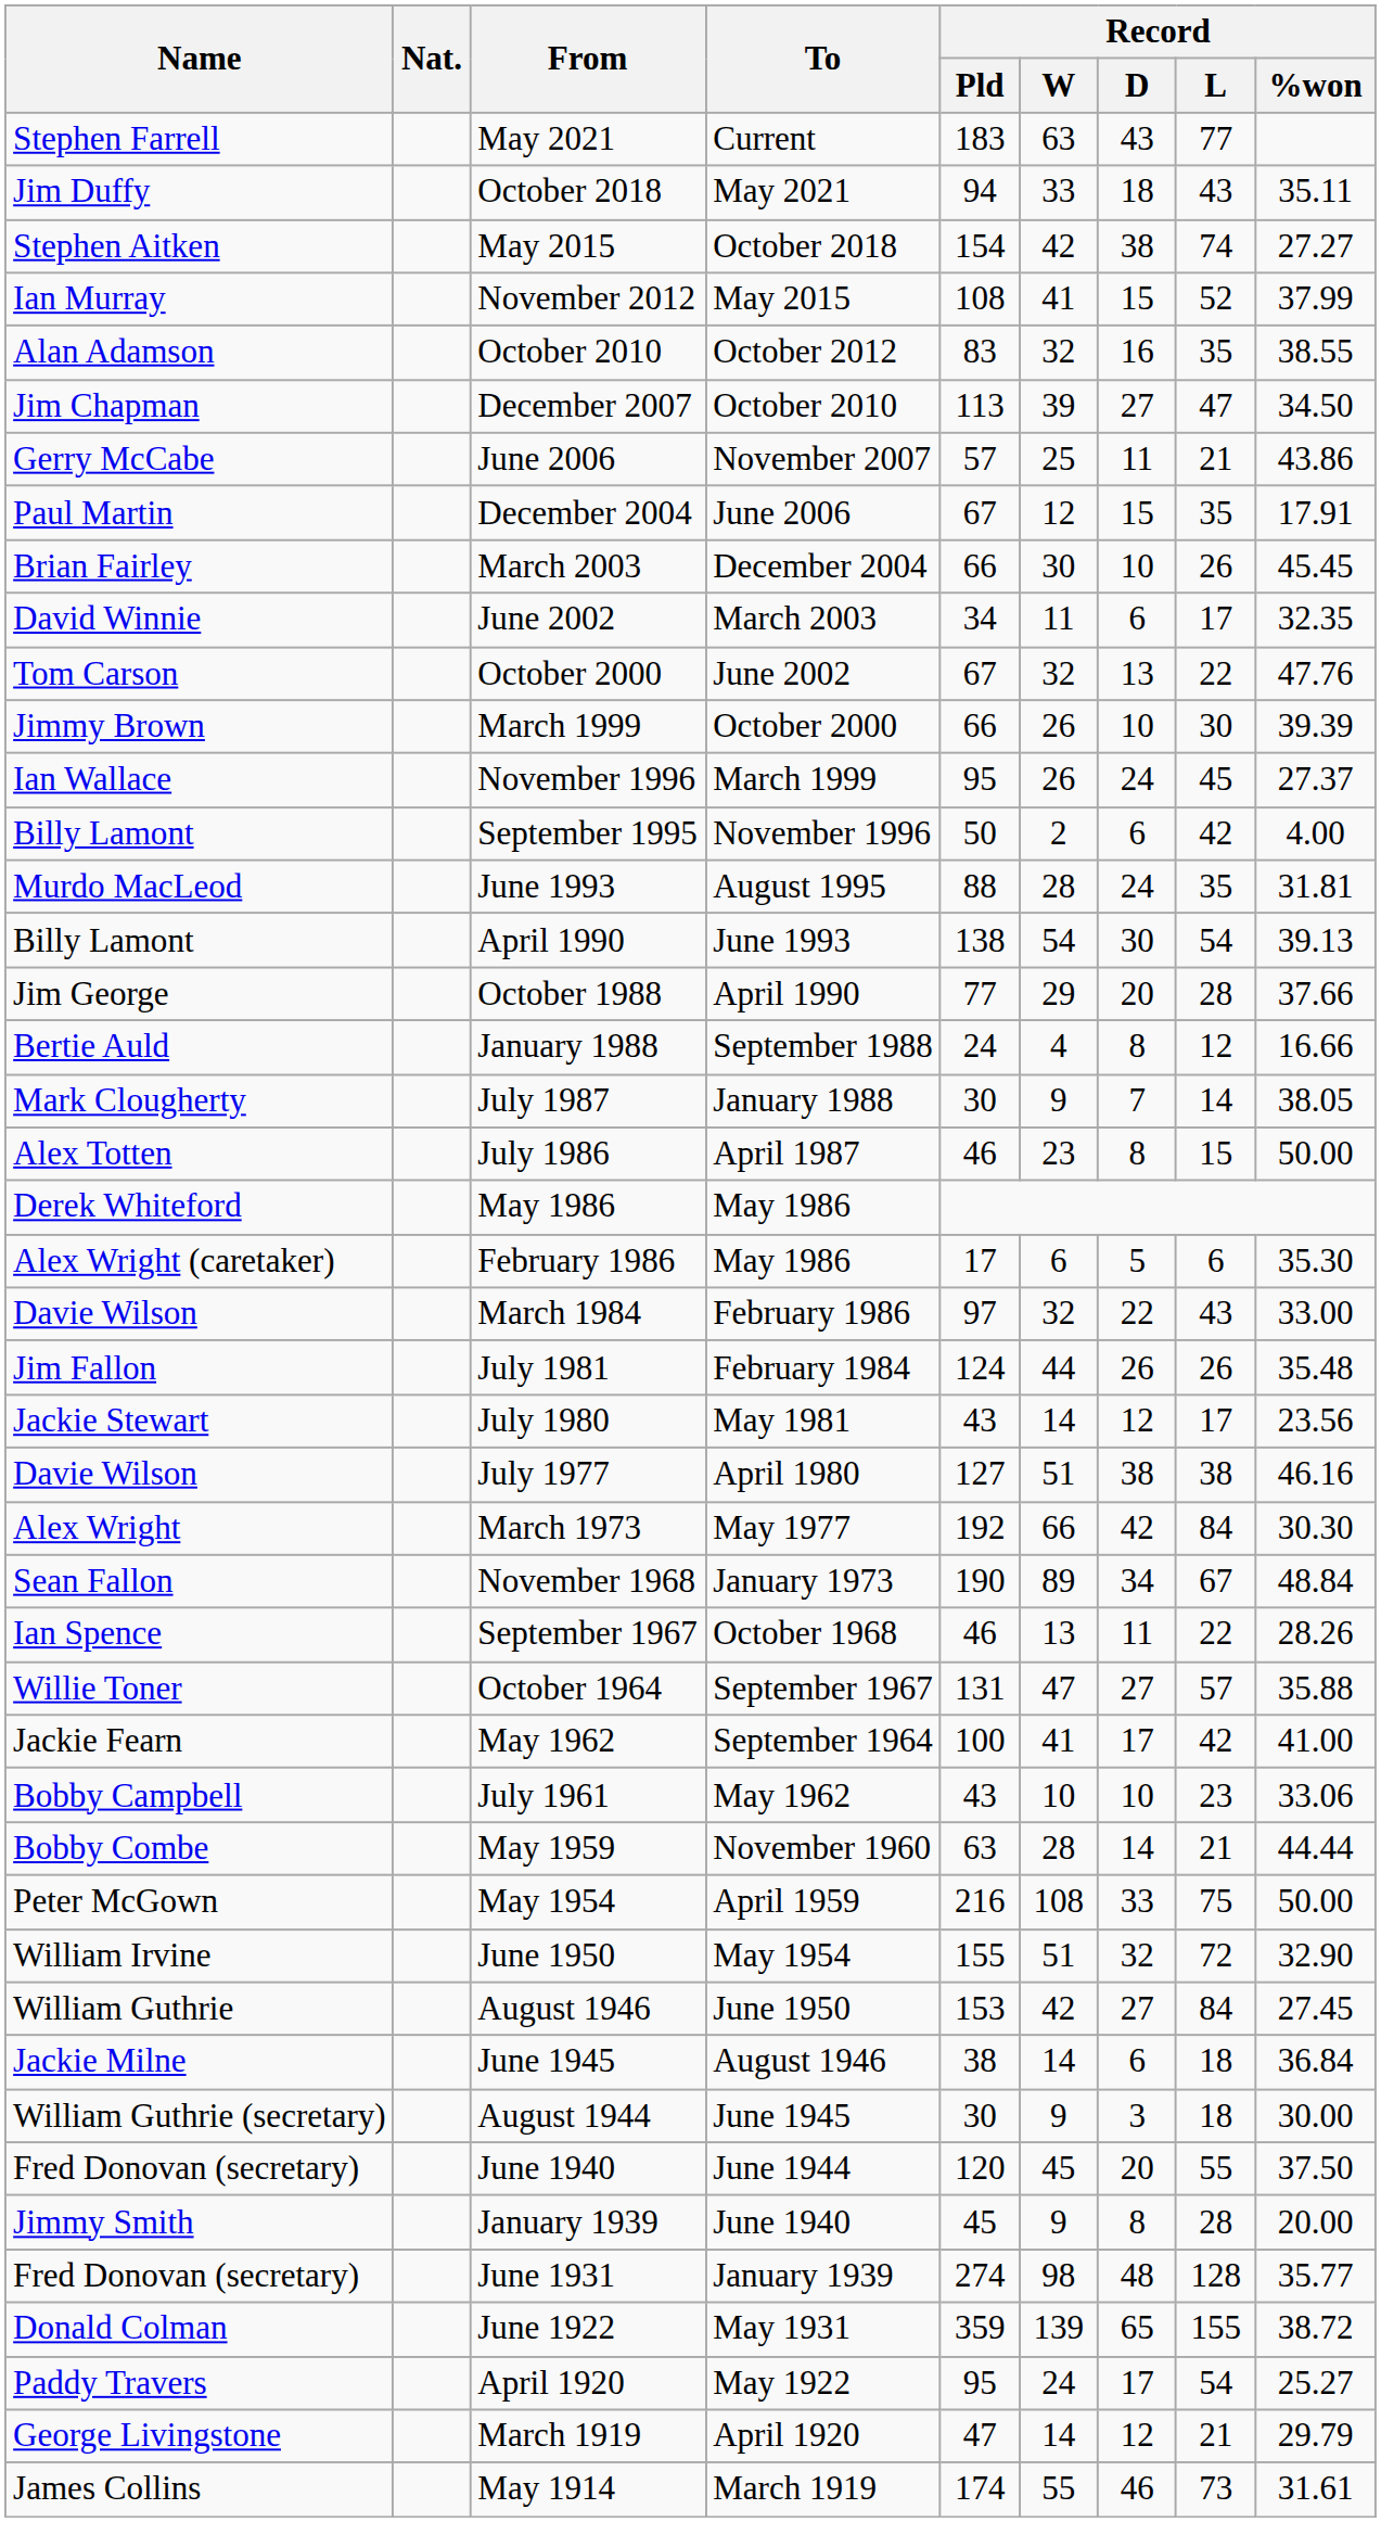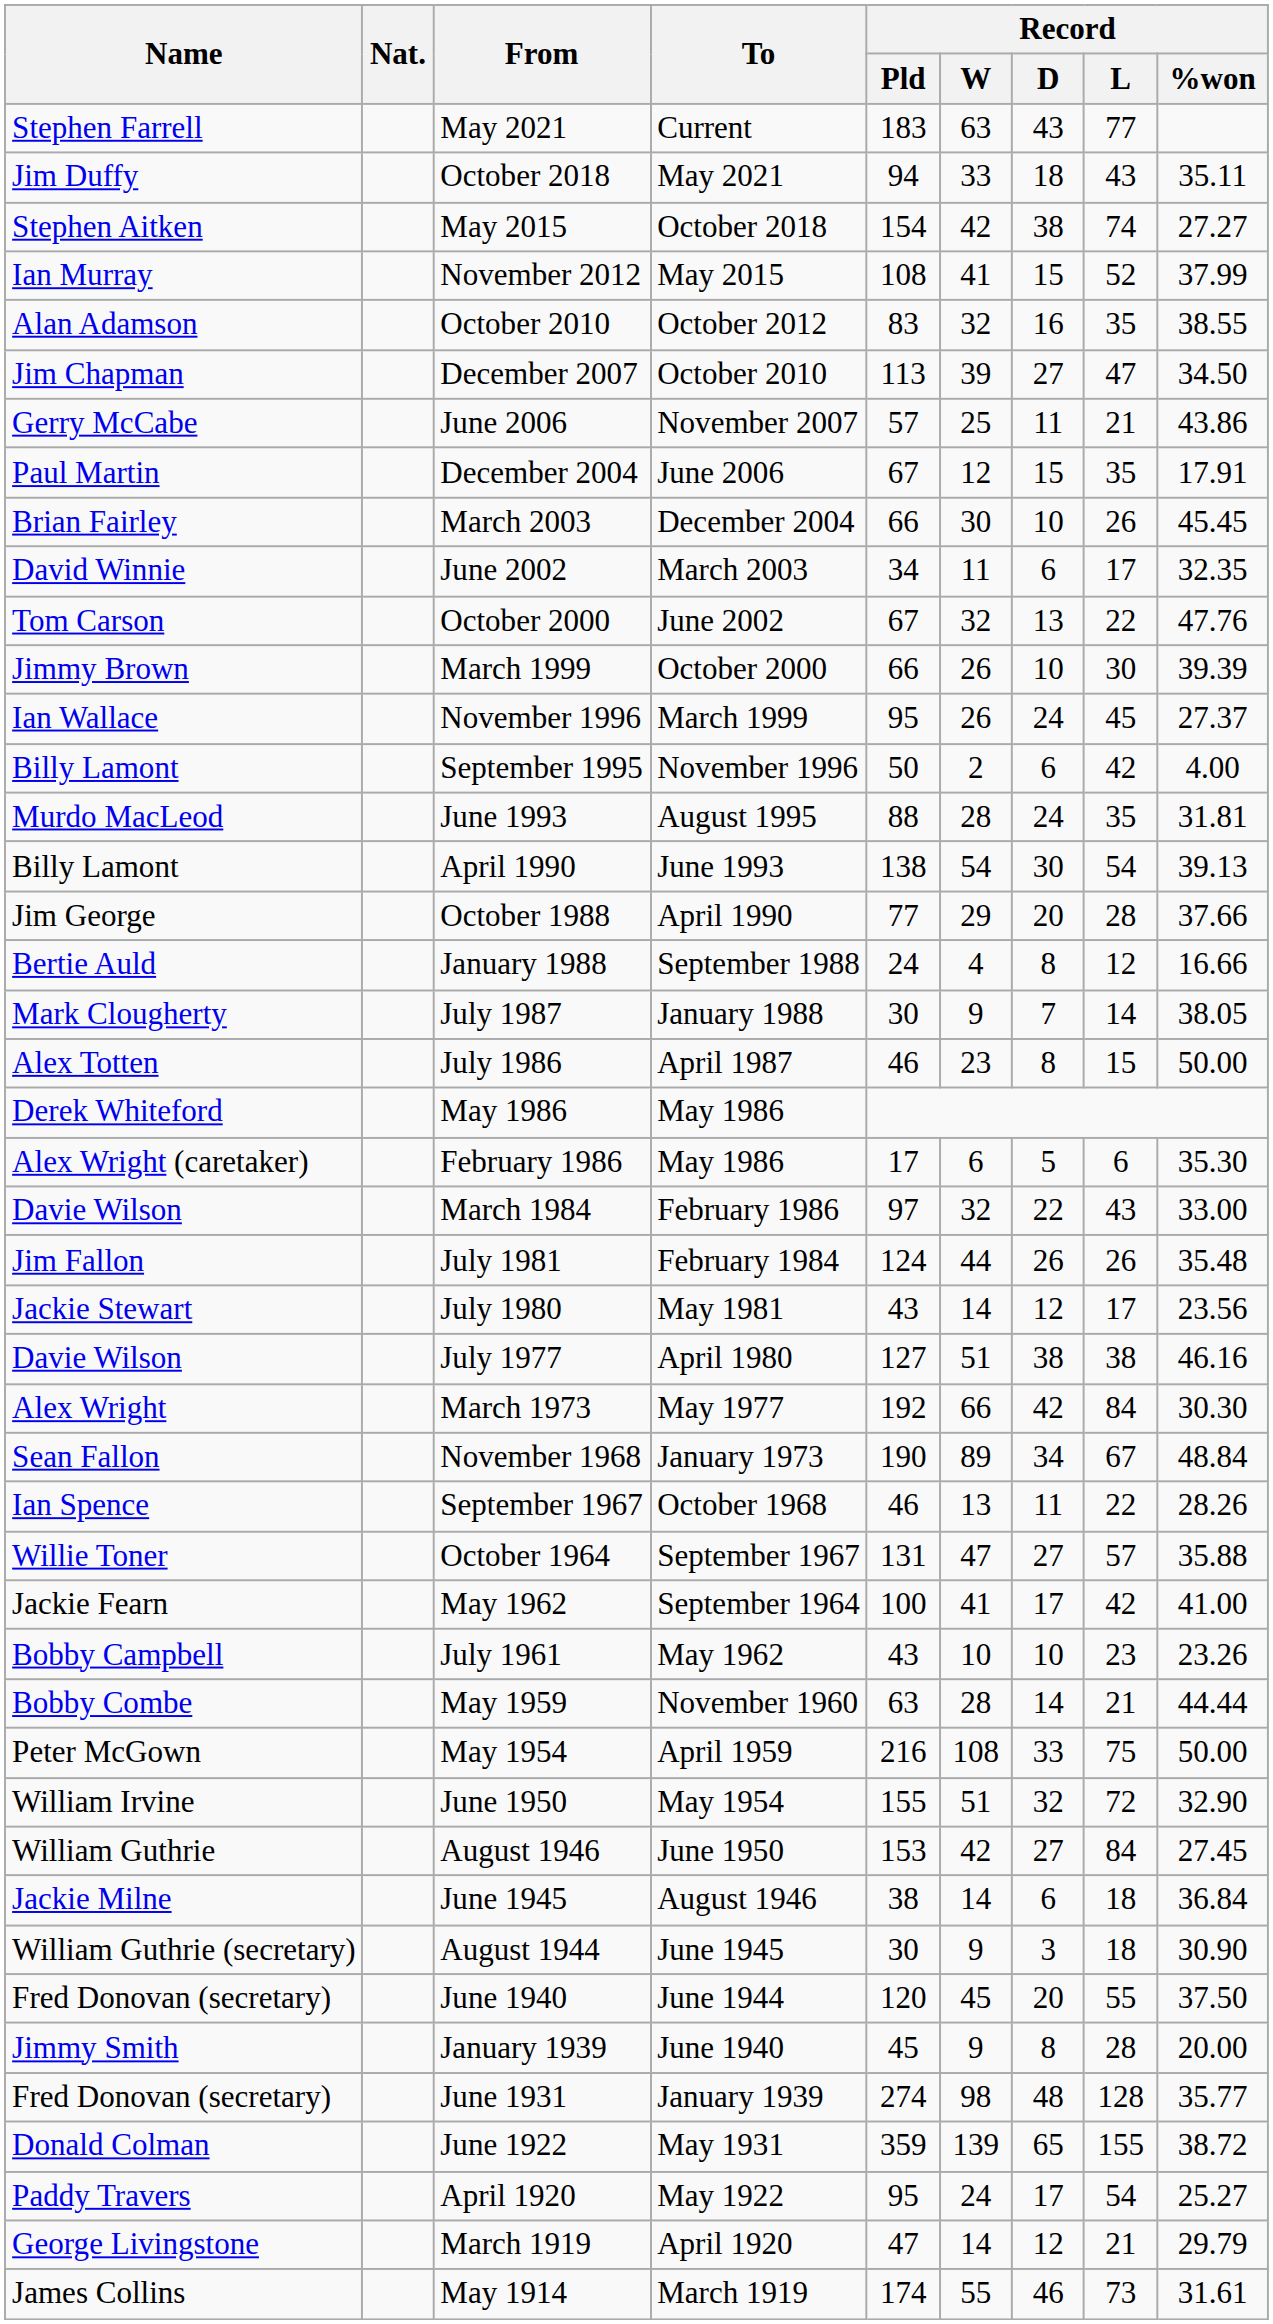July 1961 | Record / %won: 33.06 -> 23.26
August 1944 | Record / %won: 30.00 -> 30.90
